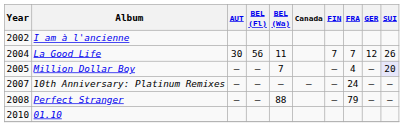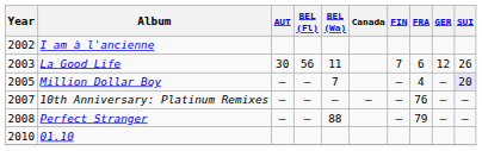La Good Life | Year: 2004 -> 2003
La Good Life | FRA: 7 -> 6
10th Anniversary: Platinum Remixes | FRA: 24 -> 76
